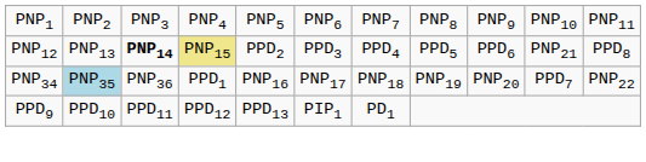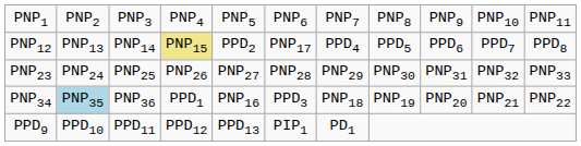PNP12 | column 3: bold -> normal
PNP12 | column 6: PPD3 -> PNP17
PNP12 | column 10: PNP21 -> PPD7
+ row: PNP23 | PNP24 | PNP25 | PNP26 | PNP27 | PNP28 | PNP29 | PNP30 | PNP31 | PNP32 | PNP33
PNP34 | column 6: PNP17 -> PPD3
PNP34 | column 10: PPD7 -> PNP21
